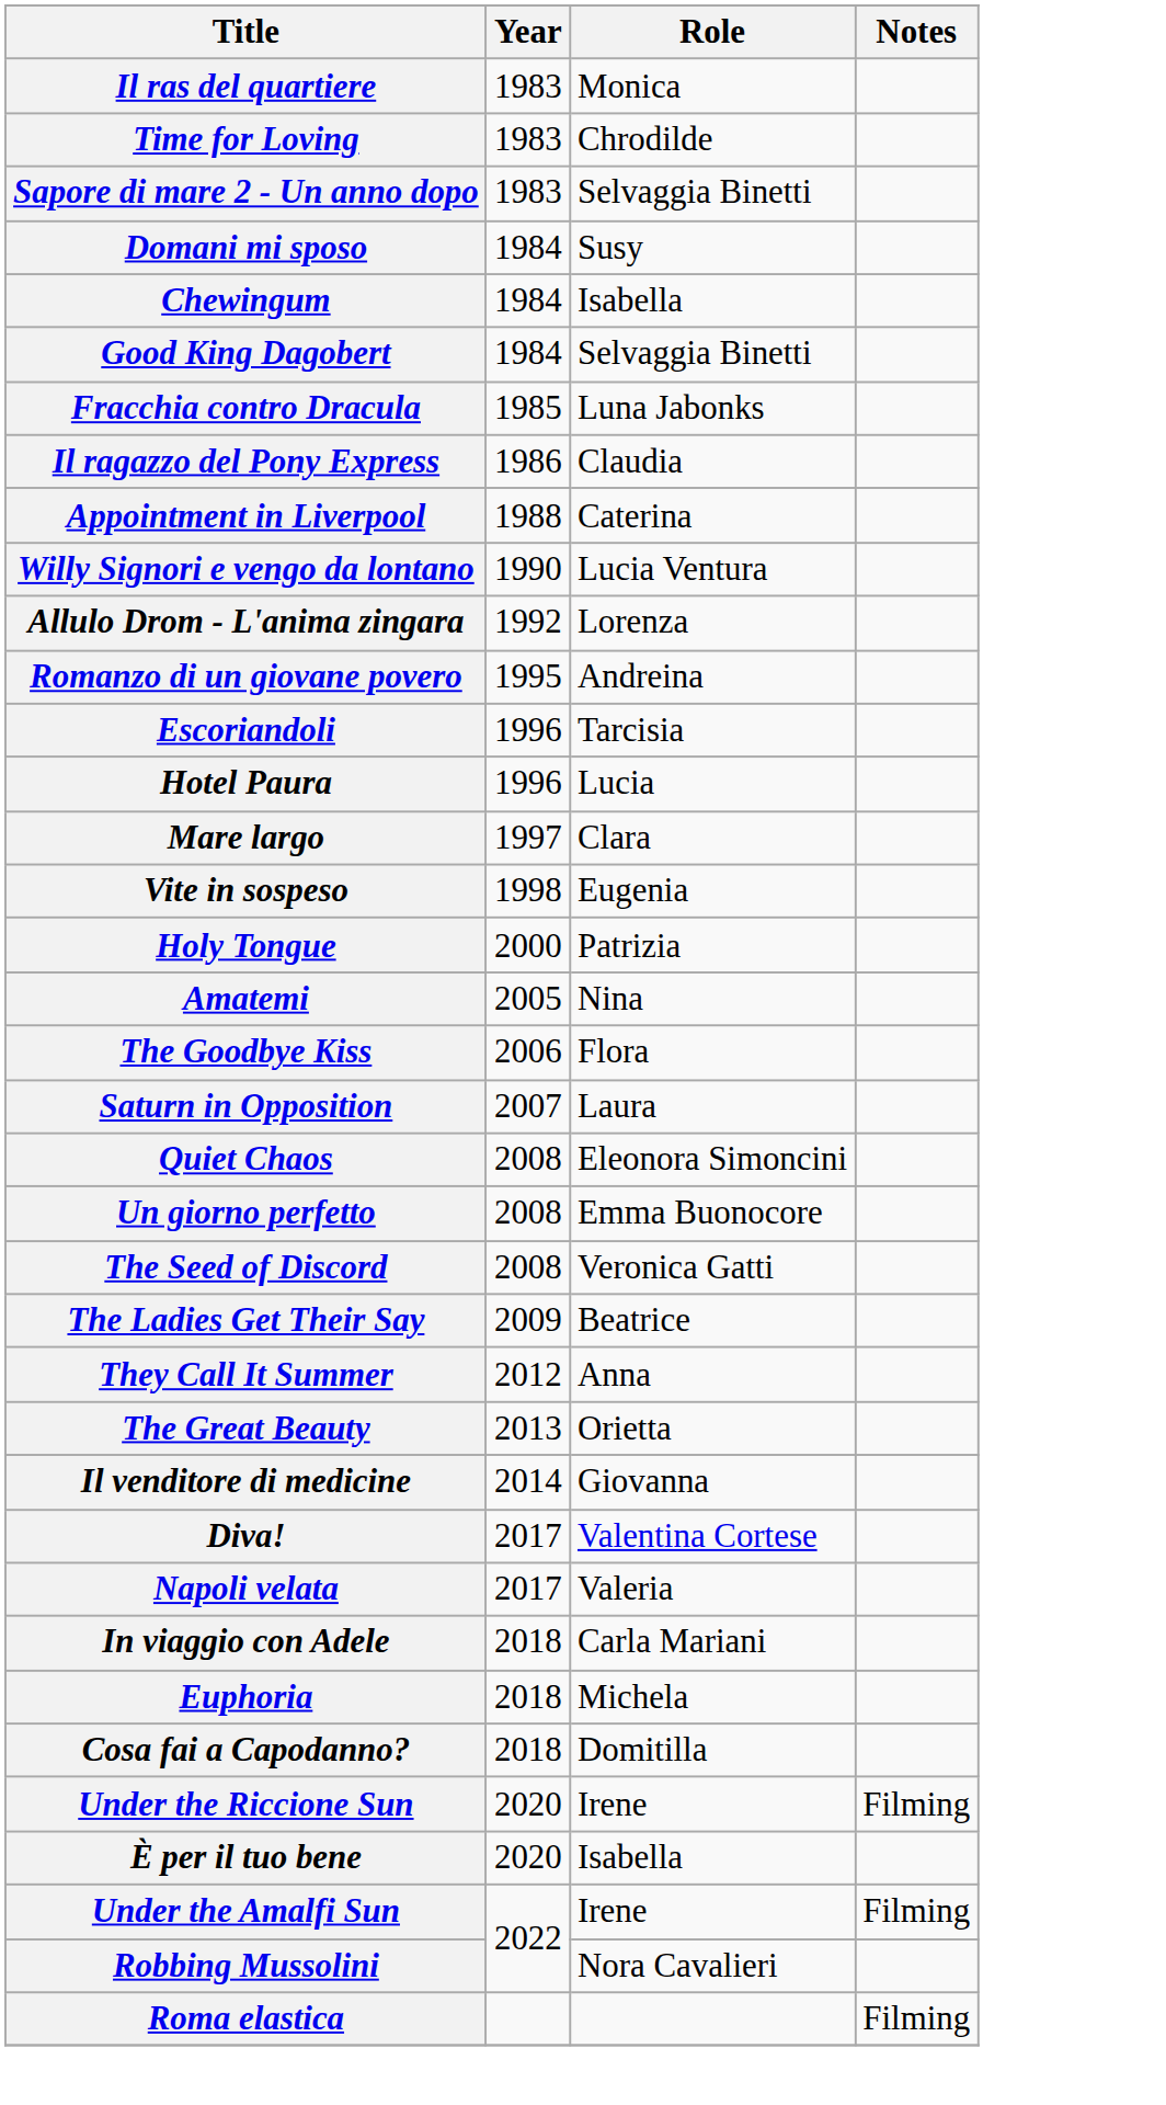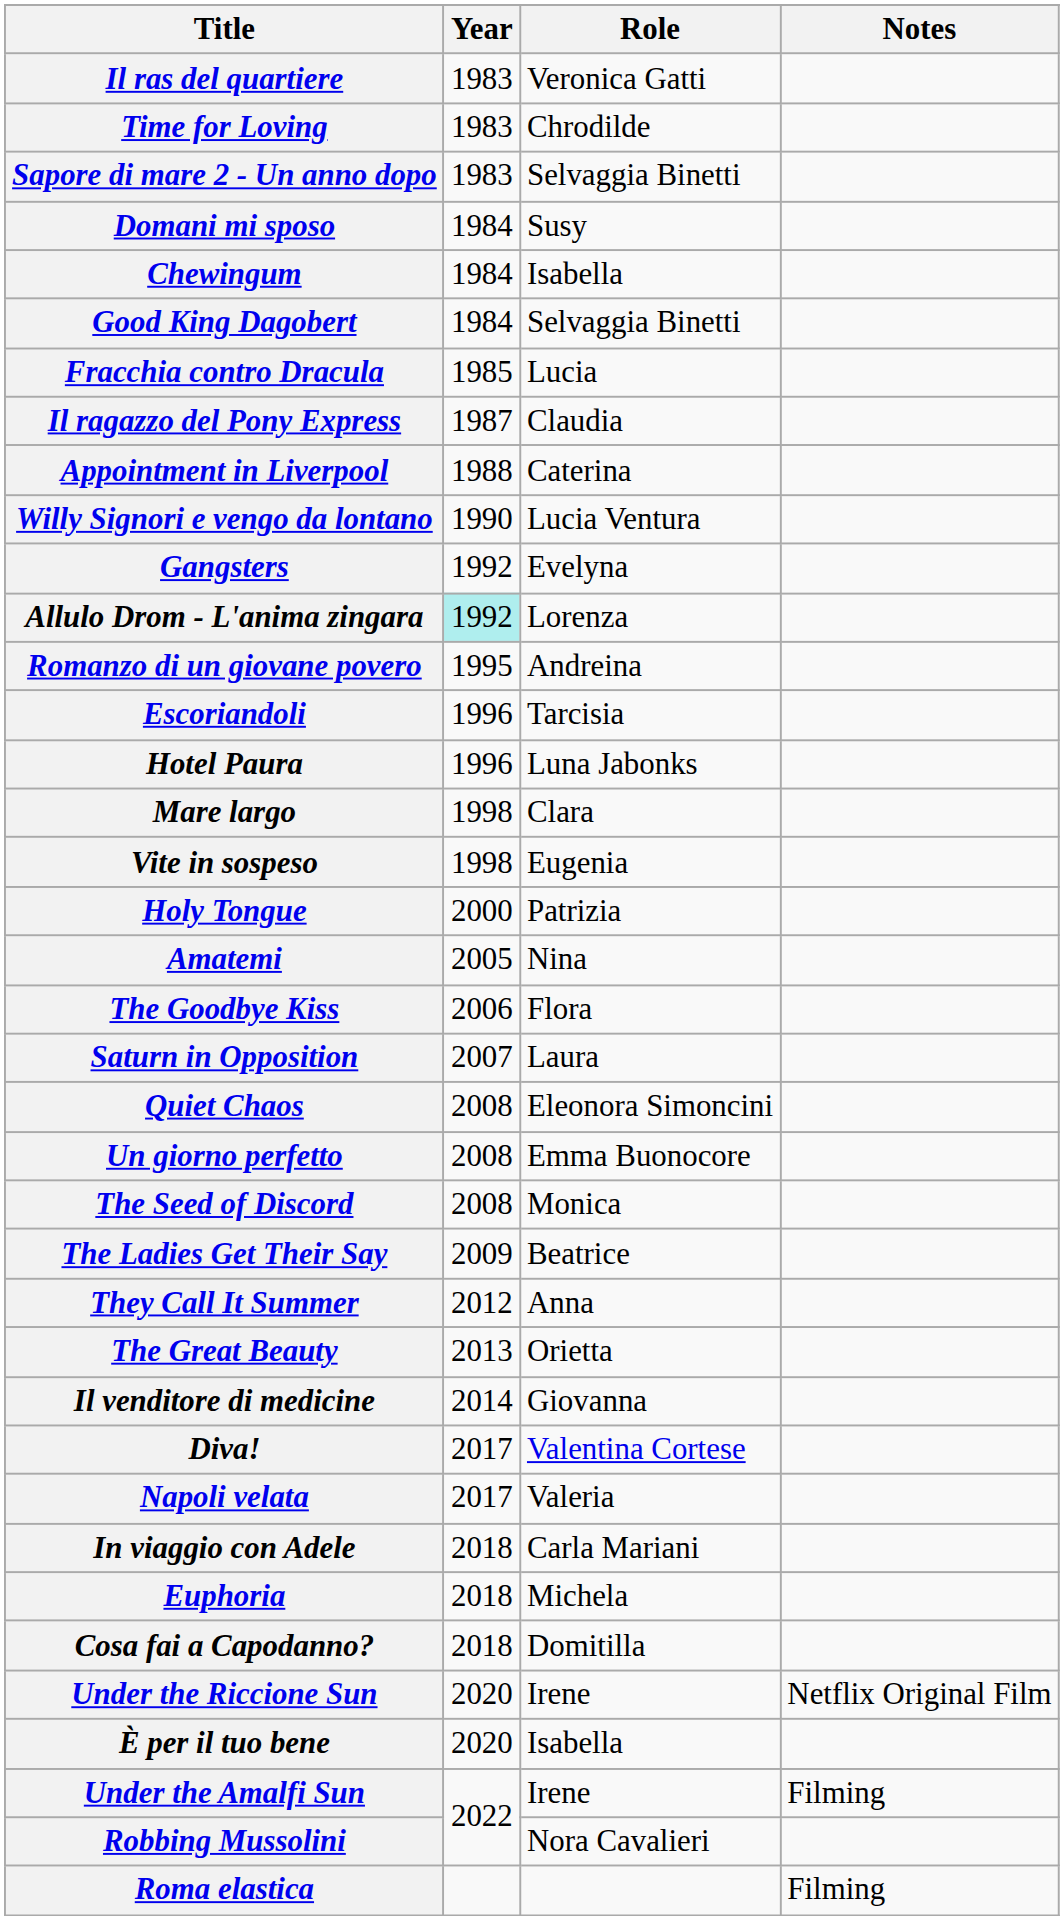Il ras del quartiere | Role: Monica -> Veronica Gatti
Fracchia contro Dracula | Role: Luna Jabonks -> Lucia
Il ragazzo del Pony Express | Year: 1986 -> 1987
+ row: Gangsters | 1992 | Evelyna
Allulo Drom - L'anima zingara | Year: no background -> paleturquoise background
Hotel Paura | Role: Lucia -> Luna Jabonks
Mare largo | Year: 1997 -> 1998
The Seed of Discord | Role: Veronica Gatti -> Monica
Under the Riccione Sun | Notes: Filming -> Netflix Original Film
